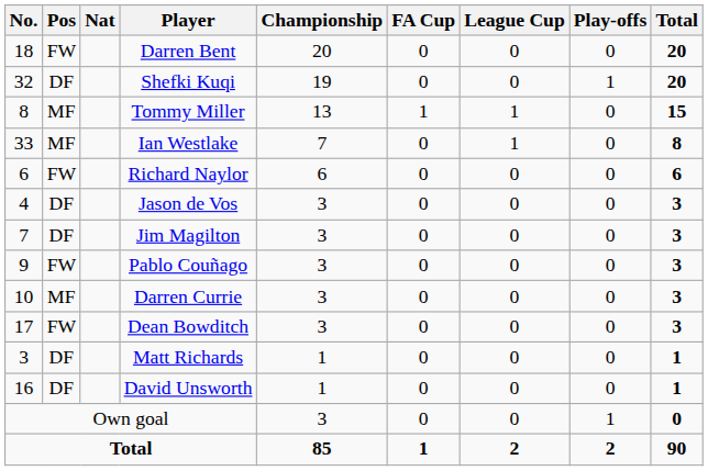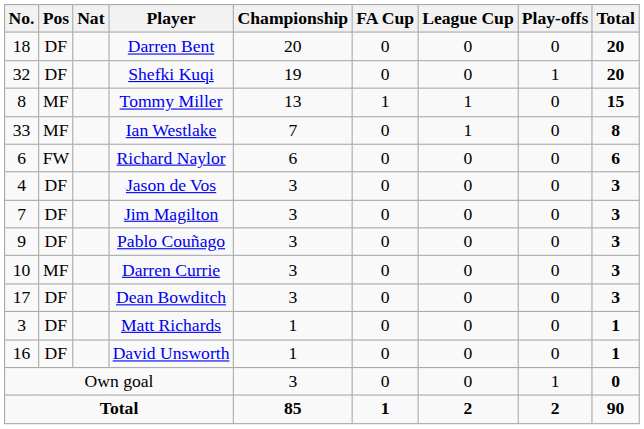Darren Bent | Pos: FW -> DF
Pablo Couñago | Pos: FW -> DF
Dean Bowditch | Pos: FW -> DF
